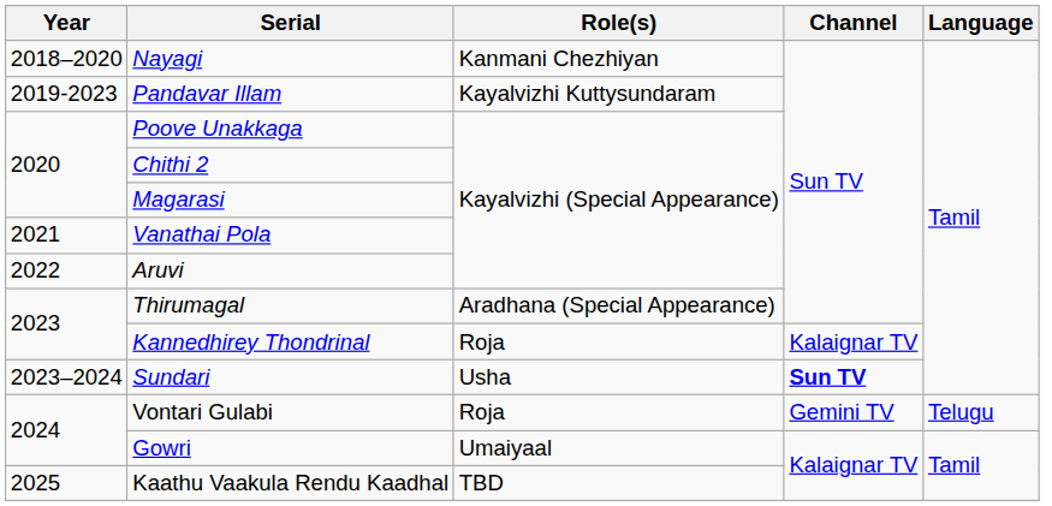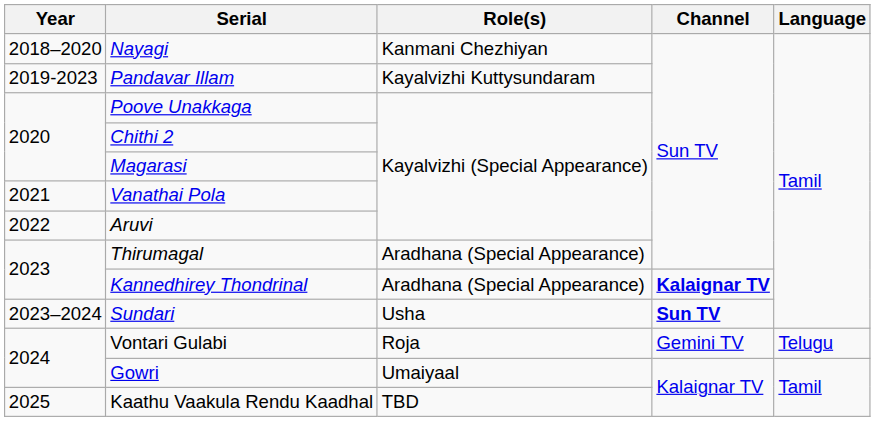Kannedhirey Thondrinal | Role(s): Roja -> Aradhana (Special Appearance)
Kannedhirey Thondrinal | Channel: normal -> bold
